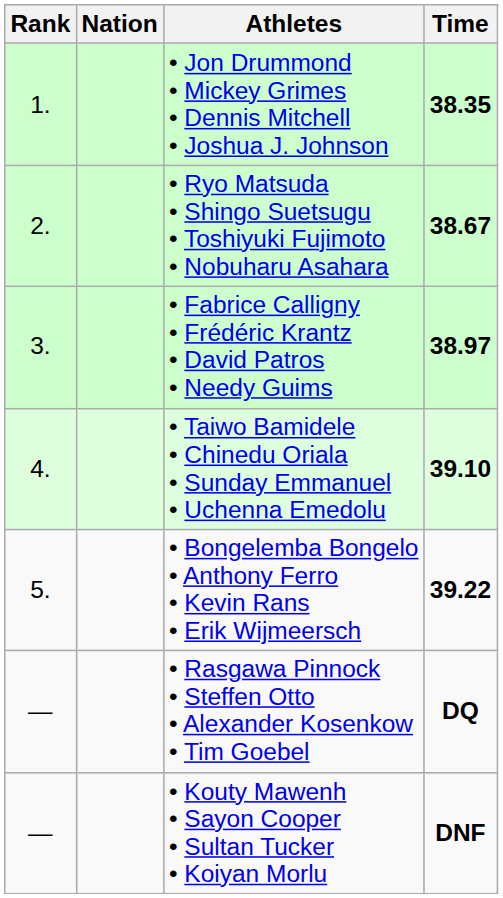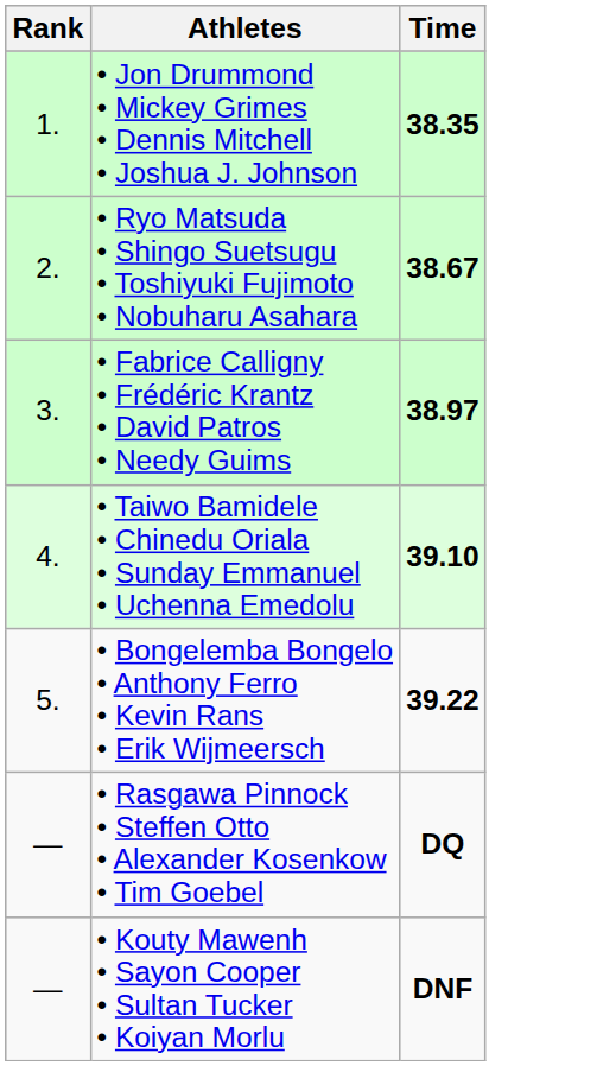- column: Nation
